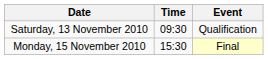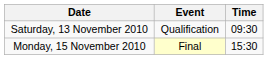columns swapped: Time <-> Event
